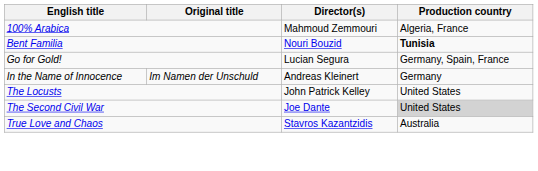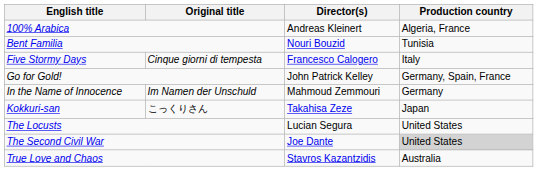100% Arabica | Director(s): Mahmoud Zemmouri -> Andreas Kleinert
Bent Familia | Production country: bold -> normal
+ row: Five Stormy Days | Cinque giorni di tempesta | Francesco Calogero | Italy
Go for Gold! | Director(s): Lucian Segura -> John Patrick Kelley
In the Name of Innocence | Director(s): Andreas Kleinert -> Mahmoud Zemmouri
+ row: Kokkuri-san | こっくりさん | Takahisa Zeze | Japan
The Locusts | Director(s): John Patrick Kelley -> Lucian Segura
